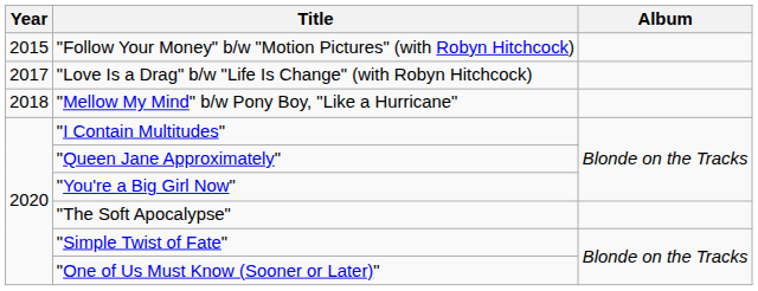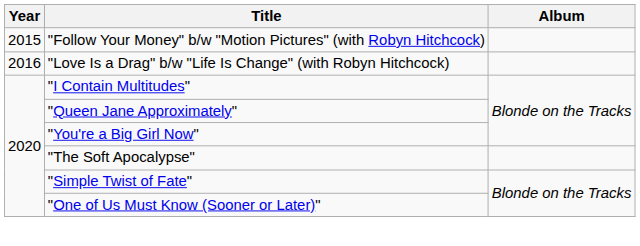"Love Is a Drag" b/w "Life Is Change" (with Robyn Hitchcock) | Year: 2017 -> 2016
- row: 2018 | "Mellow My Mind" b/w Pony Boy, "Like a Hurricane"
